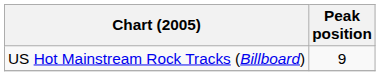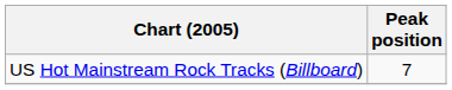US Hot Mainstream Rock Tracks (Billboard) | Peak position: 9 -> 7
